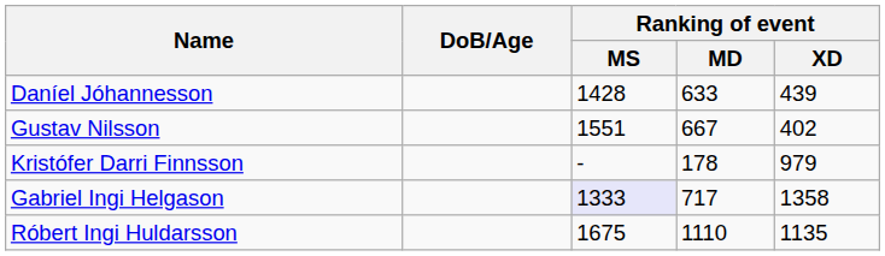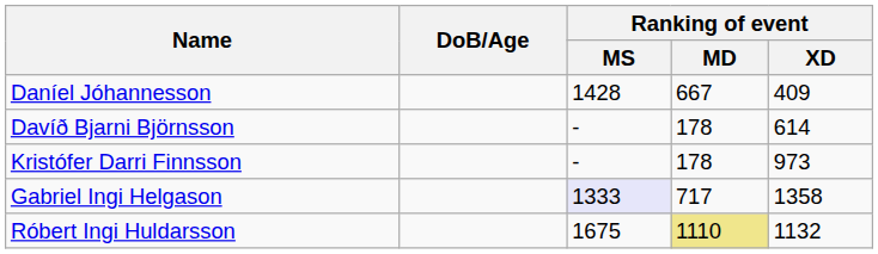Daníel Jóhannesson | Ranking of event / MD: 633 -> 667
Daníel Jóhannesson | Ranking of event / XD: 439 -> 409
- row: Gustav Nilsson | 1551 | 667 | 402
+ row: Davíð Bjarni Björnsson | - | 178 | 614
Kristófer Darri Finnsson | Ranking of event / XD: 979 -> 973
Róbert Ingi Huldarsson | Ranking of event / MD: no background -> khaki background
Róbert Ingi Huldarsson | Ranking of event / XD: 1135 -> 1132
